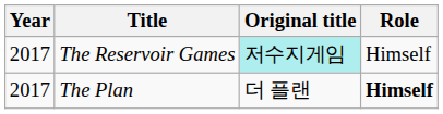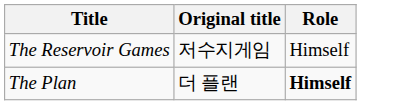- column: Year | 2017 | 2017
The Reservoir Games | Original title: paleturquoise background -> no background
